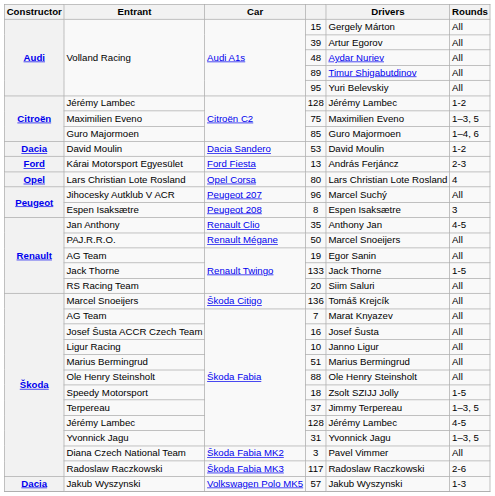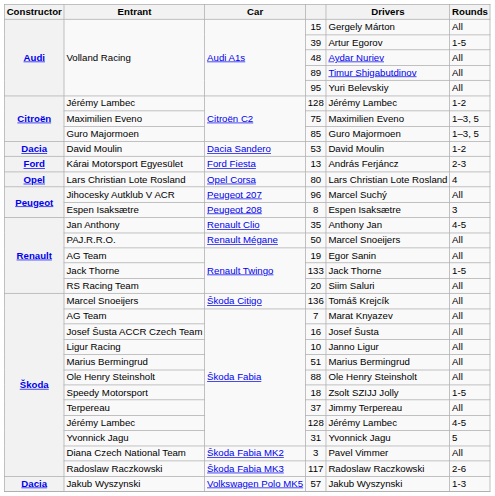39 | Rounds: All -> 1-5
85 | Rounds: 1–4, 6 -> 1–3, 5
37 | Rounds: 1–3, 5 -> All
31 | Rounds: 1–3, 5 -> 5
